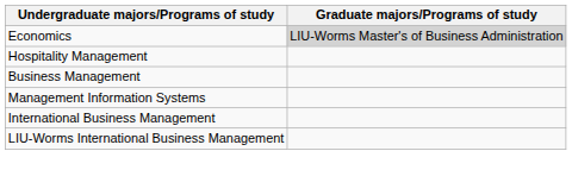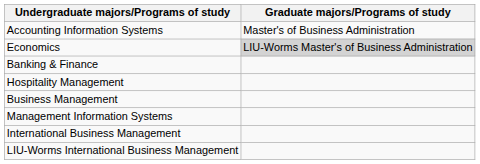+ row: Accounting Information Systems | Master's of Business Administration
+ row: Banking & Finance
